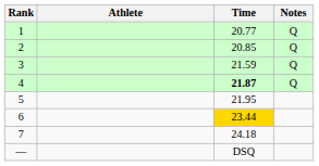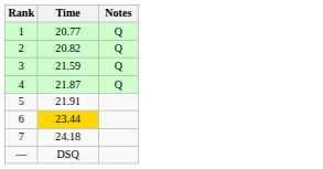- column: Athlete
2 | Time: 20.85 -> 20.82
4 | Time: bold -> normal
5 | Time: 21.95 -> 21.91
